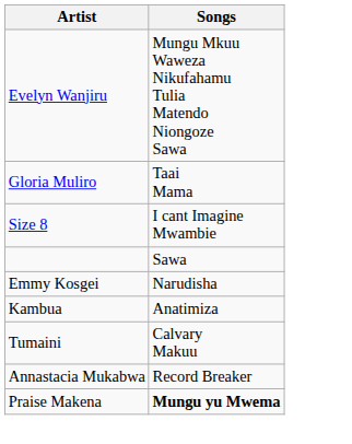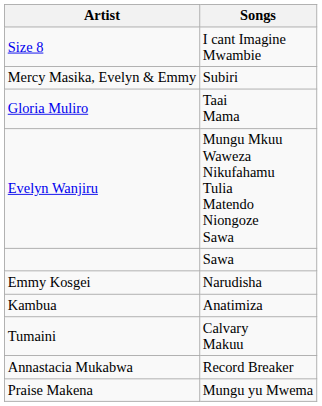rows swapped: Evelyn Wanjiru <-> Size 8
+ row: Mercy Masika, Evelyn & Emmy | Subiri
Praise Makena | Songs: bold -> normal
